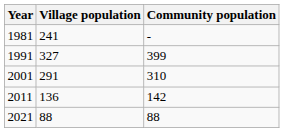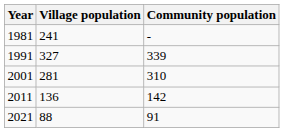1991 | Community population: 399 -> 339
2001 | Village population: 291 -> 281
2021 | Community population: 88 -> 91
